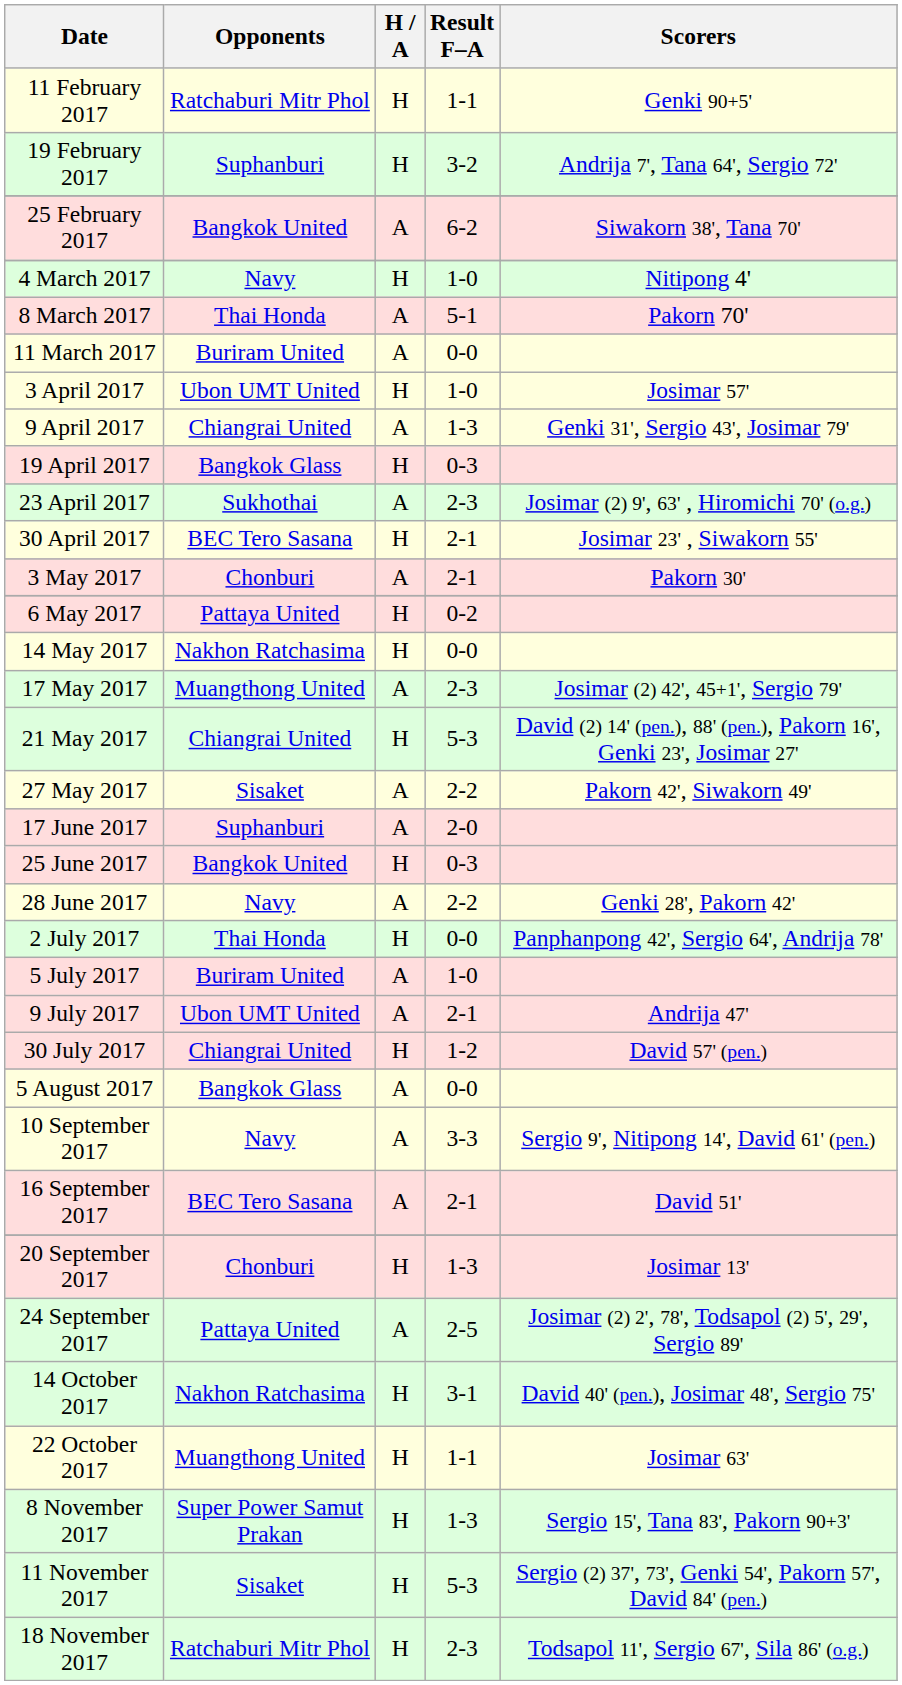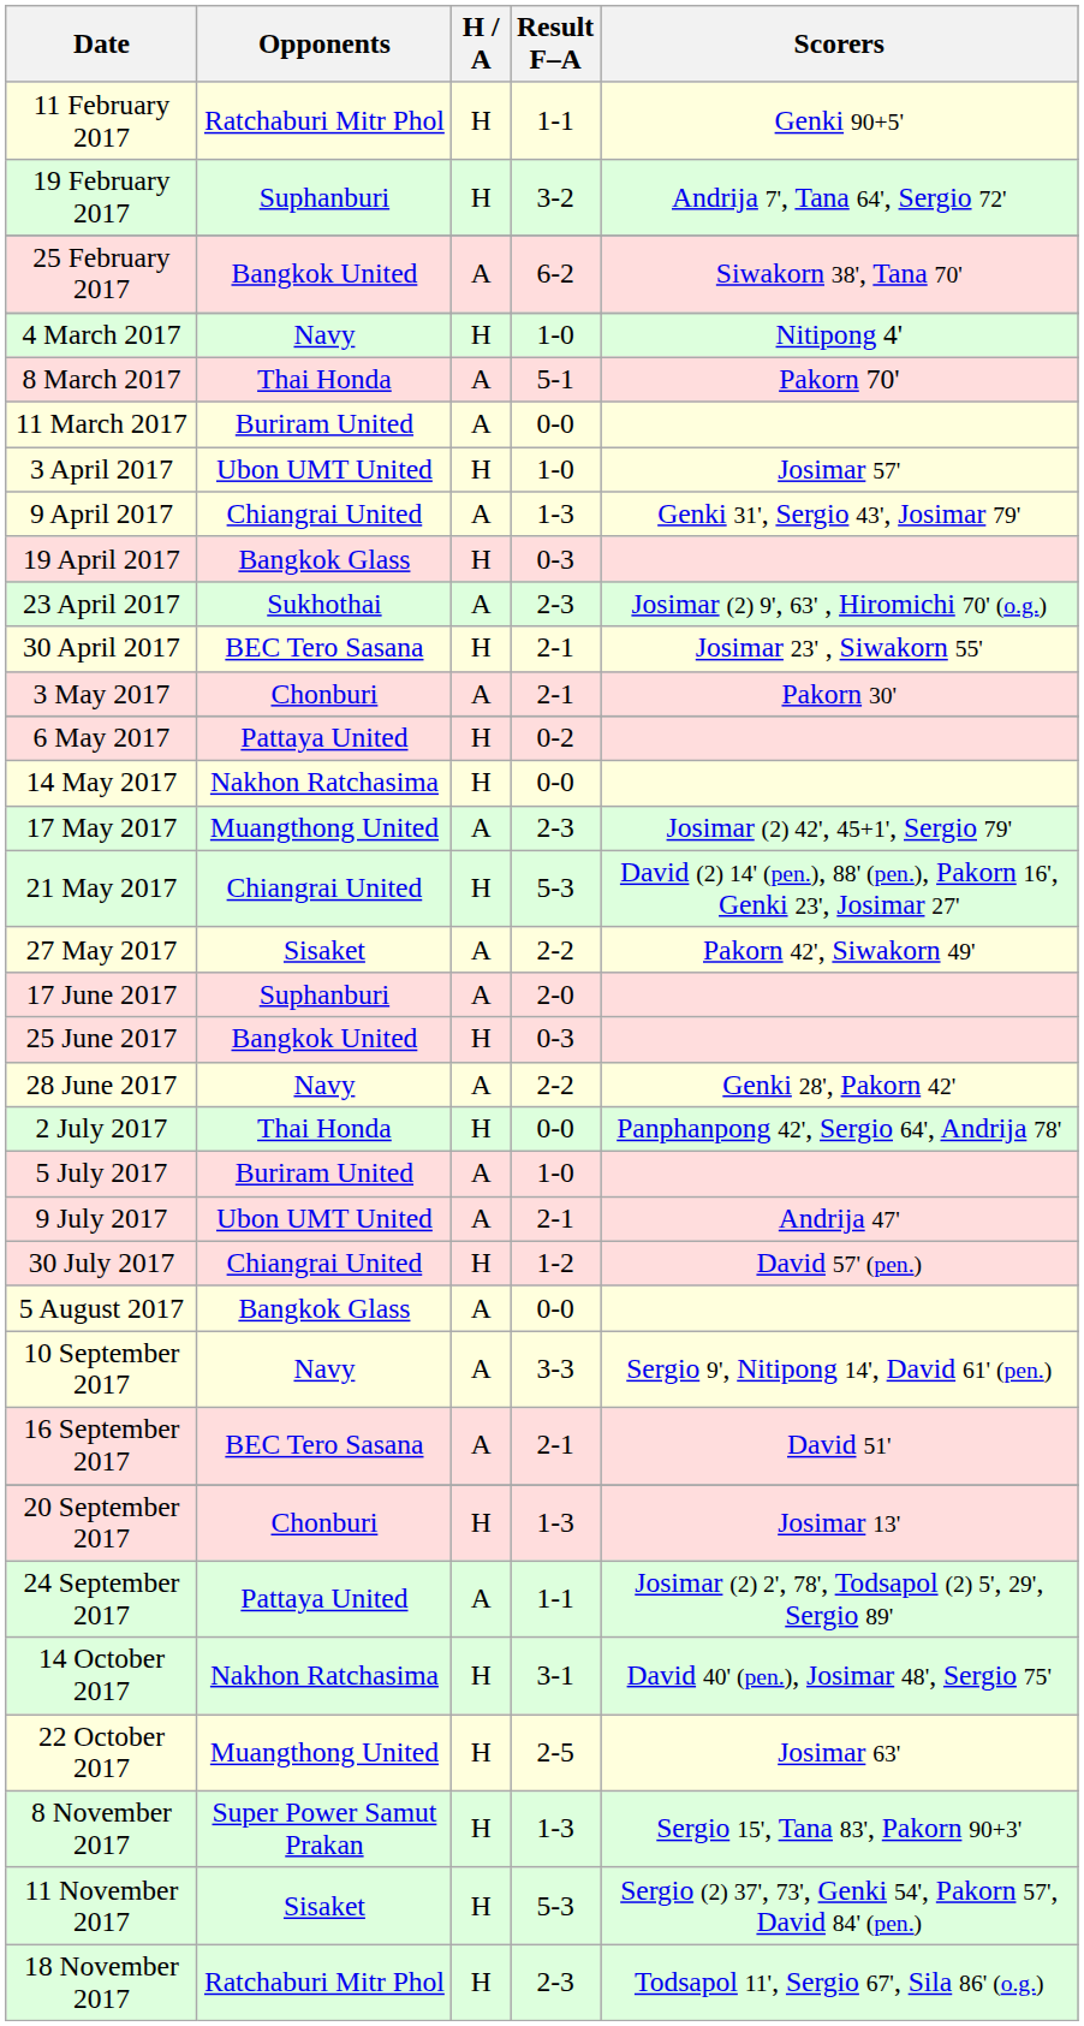24 September 2017 | Result F–A: 2-5 -> 1-1
22 October 2017 | Result F–A: 1-1 -> 2-5
